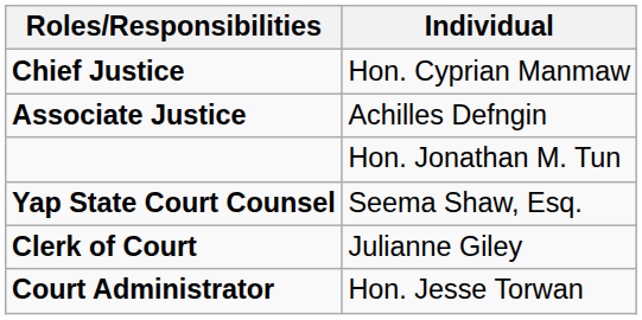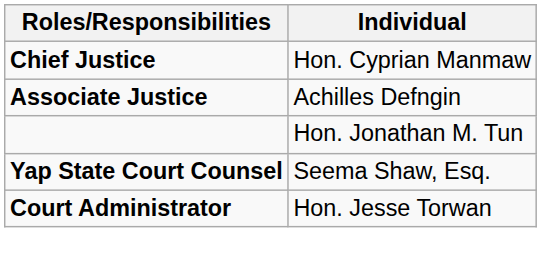- row: Clerk of Court | Julianne Giley
